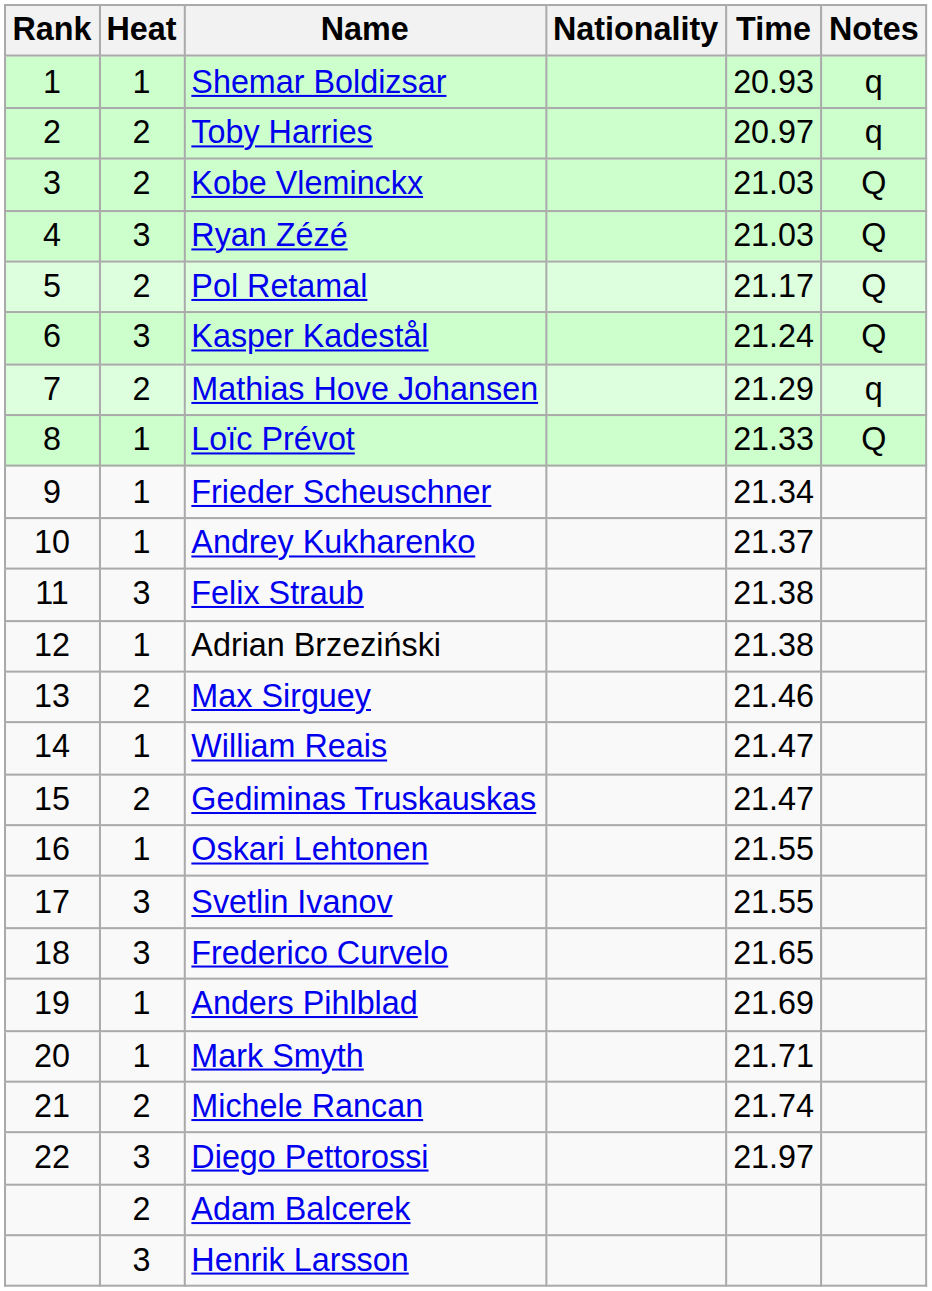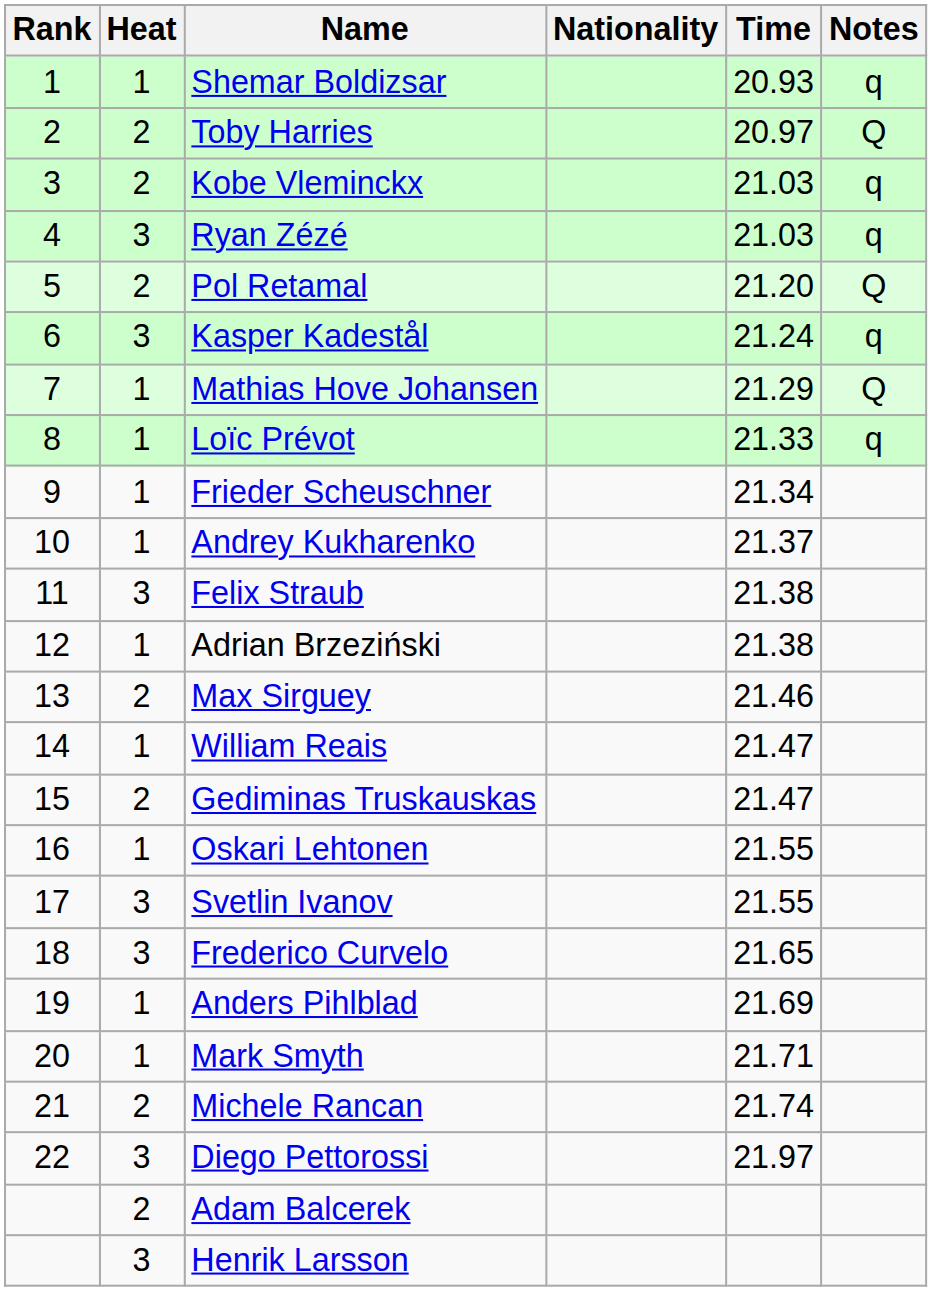Toby Harries | Notes: q -> Q
Kobe Vleminckx | Notes: Q -> q
Ryan Zézé | Notes: Q -> q
Pol Retamal | Time: 21.17 -> 21.20
Kasper Kadestål | Notes: Q -> q
Mathias Hove Johansen | Heat: 2 -> 1
Mathias Hove Johansen | Notes: q -> Q
Loïc Prévot | Notes: Q -> q
